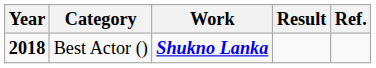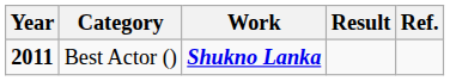Best Actor () | Year: 2018 -> 2011
